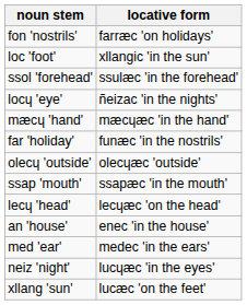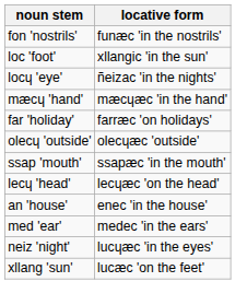fon 'nostrils' | locative form: farræc 'on holidays' -> funæc 'in the nostrils'
- row: ssol 'forehead' | ssulæc 'in the forehead'
far 'holiday' | locative form: funæc 'in the nostrils' -> farræc 'on holidays'
